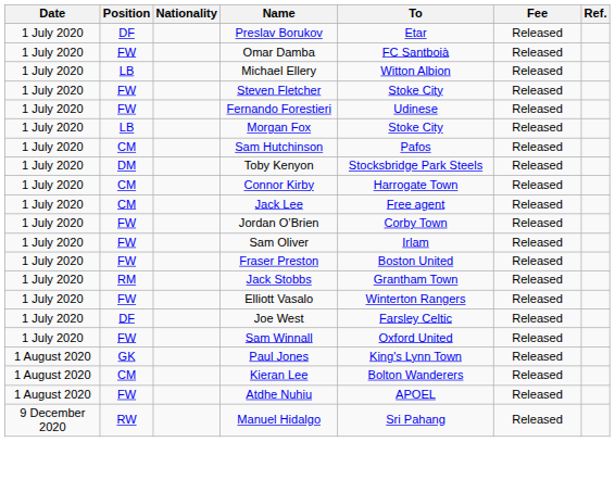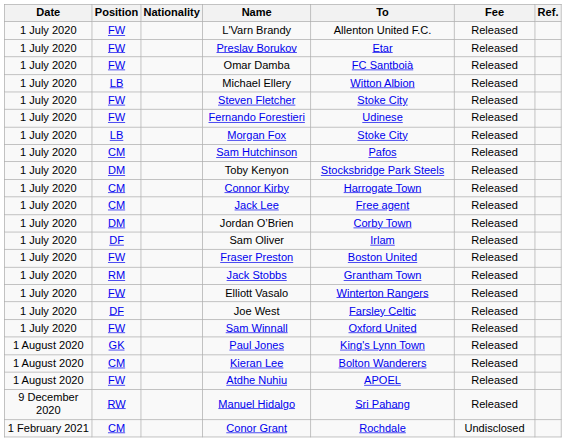+ row: 1 July 2020 | FW | L'Varn Brandy | Allenton United F.C. | Released
Preslav Borukov | Position: DF -> FW
Jordan O’Brien | Position: FW -> DM
Sam Oliver | Position: FW -> DF
+ row: 1 February 2021 | CM | Conor Grant | Rochdale | Undisclosed
